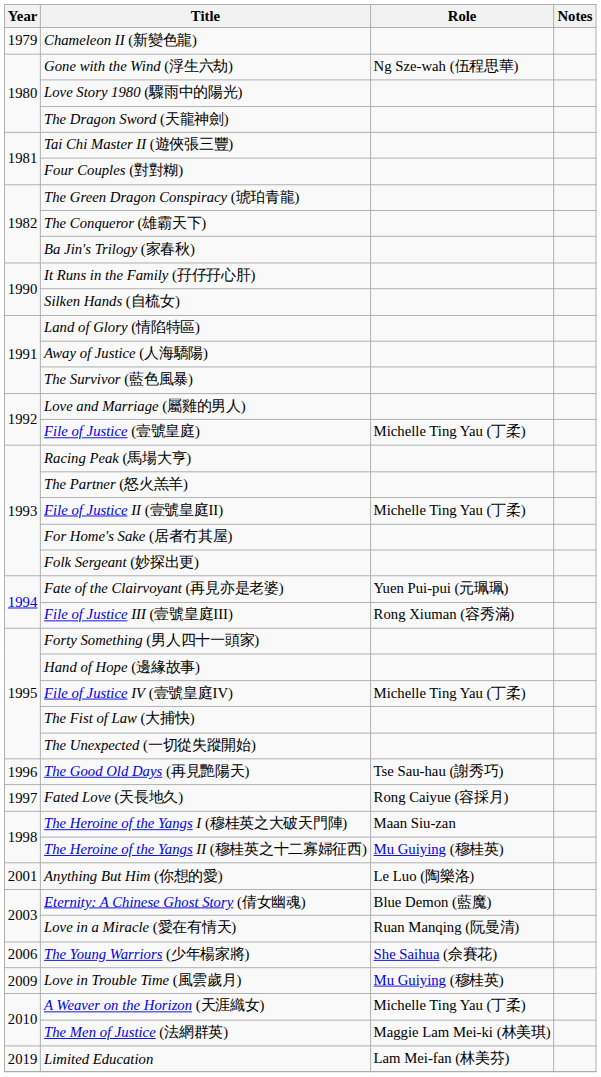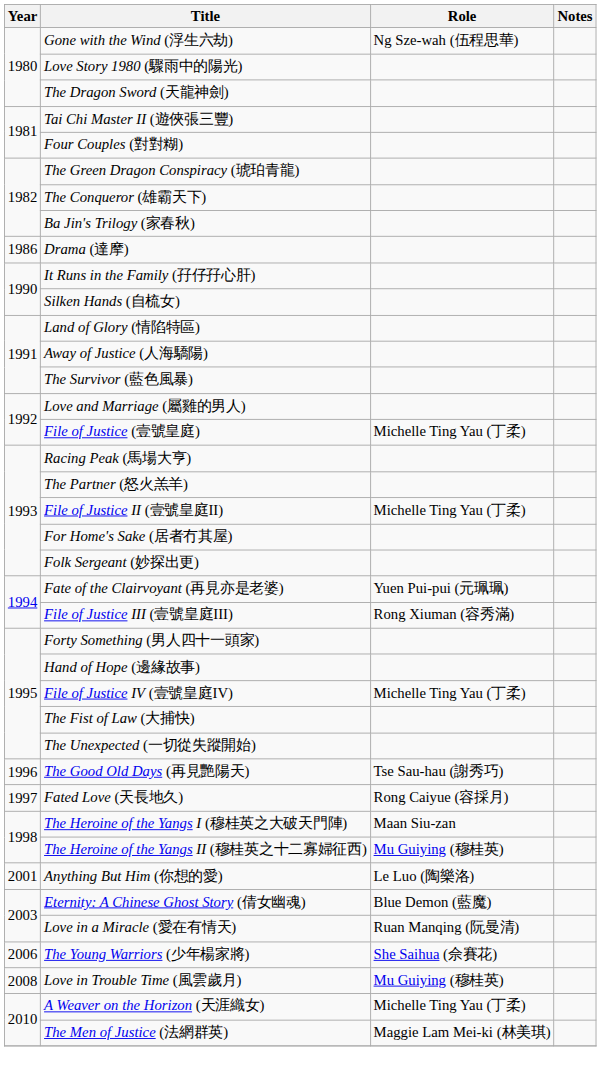- row: 1979 | Chameleon II (新變色龍)
+ row: 1986 | Drama (達摩)
Love in Trouble Time (風雲歲月) | Year: 2009 -> 2008
- row: 2019 | Limited Education | Lam Mei-fan (林美芬)
